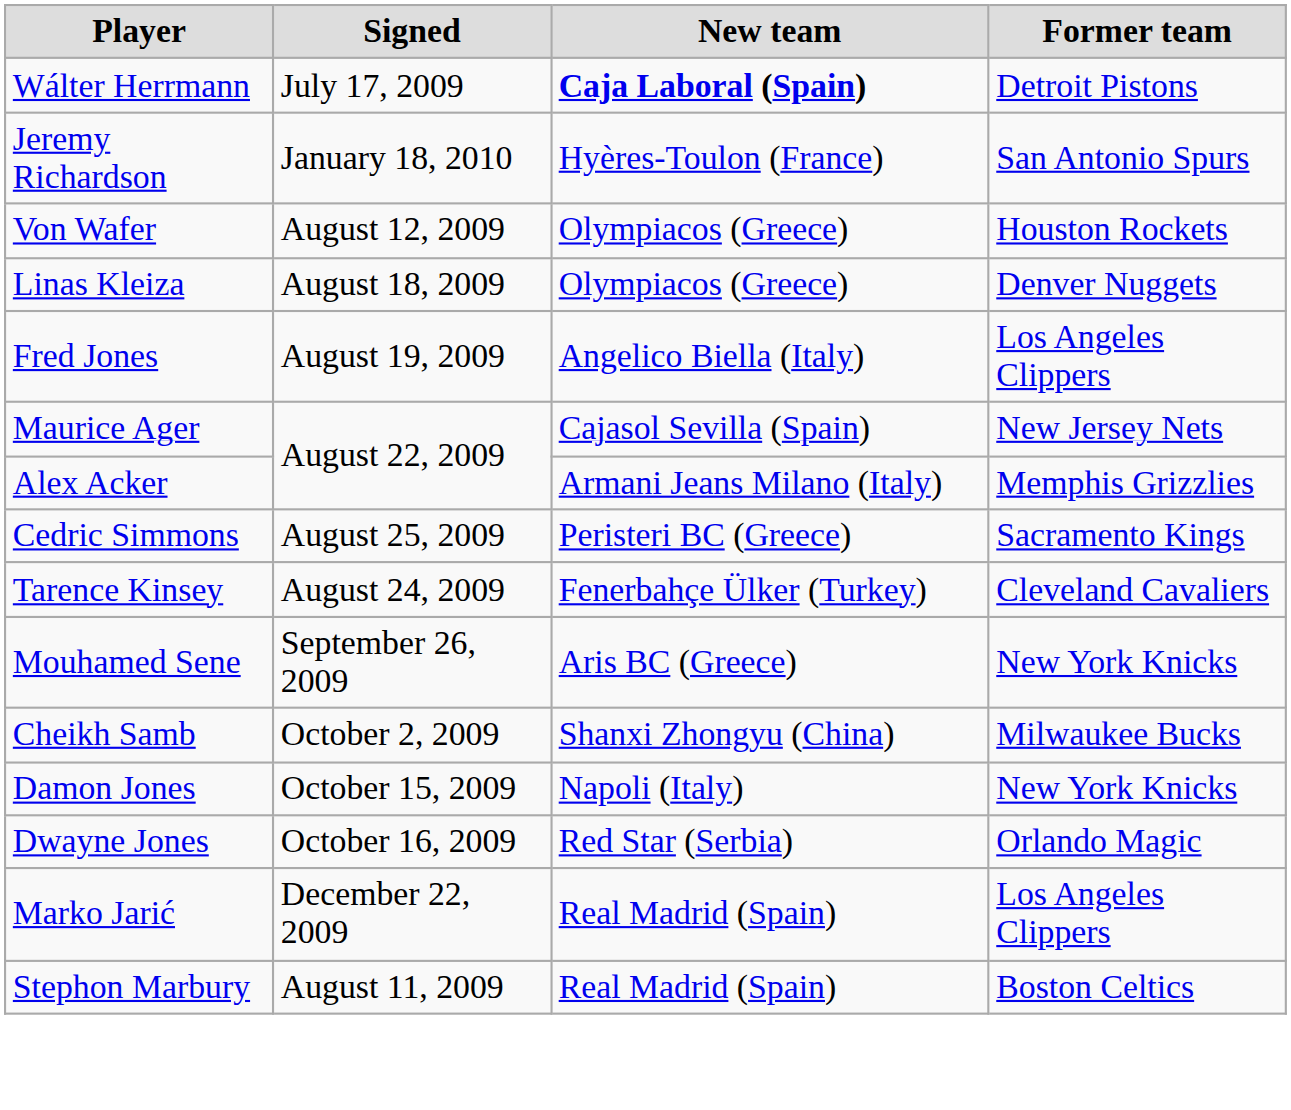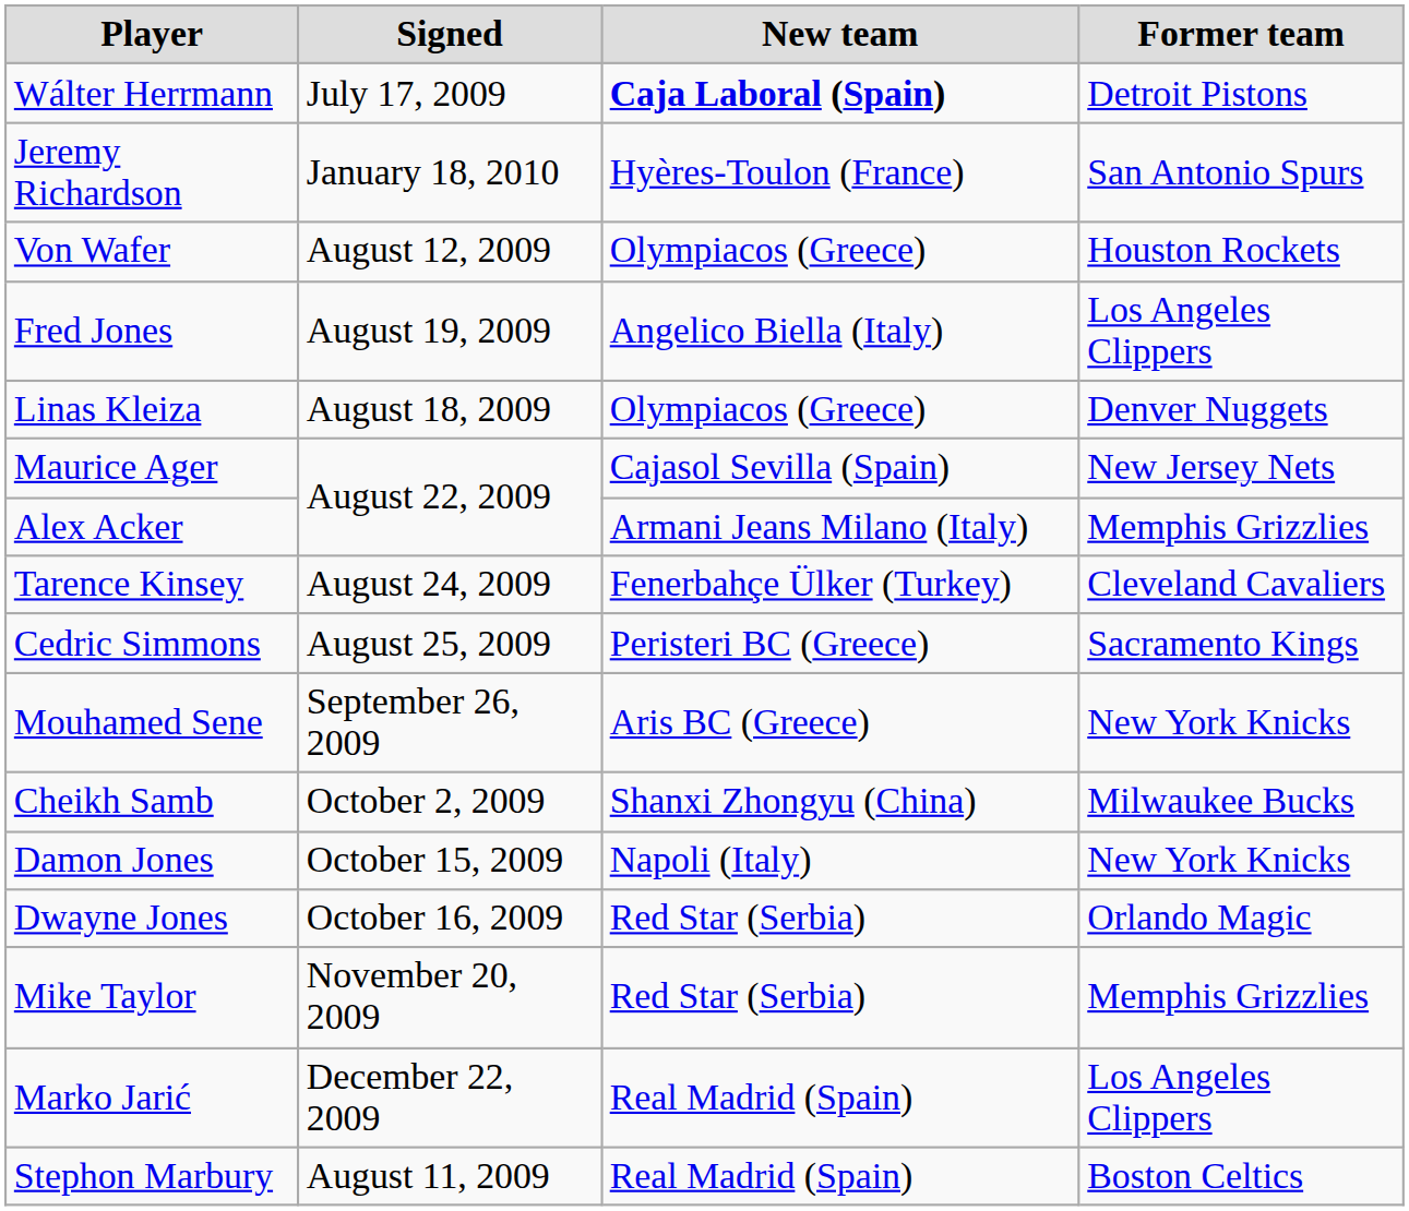rows swapped: Linas Kleiza <-> Fred Jones
rows swapped: Tarence Kinsey <-> Cedric Simmons
+ row: Mike Taylor | November 20, 2009 | Red Star (Serbia) | Memphis Grizzlies
